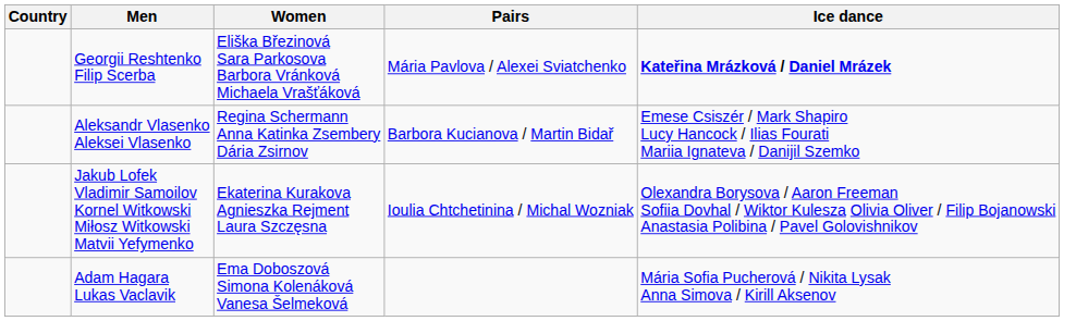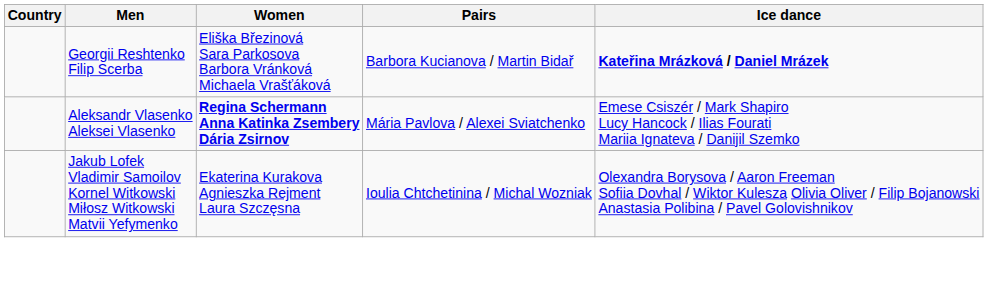Georgii Reshtenko Filip Scerba | Pairs: Mária Pavlova / Alexei Sviatchenko -> Barbora Kucianova / Martin Bidař
Aleksandr Vlasenko Aleksei Vlasenko | Women: normal -> bold
Aleksandr Vlasenko Aleksei Vlasenko | Pairs: Barbora Kucianova / Martin Bidař -> Mária Pavlova / Alexei Sviatchenko
- row: Adam Hagara Lukas Vaclavik | Ema Doboszová Simona Kolenáková Vanesa Šelmeková | Mária Sofia Pucherová / Nikita Lysak Anna Simova / Kirill Aksenov
